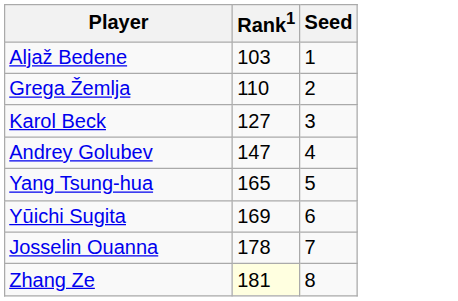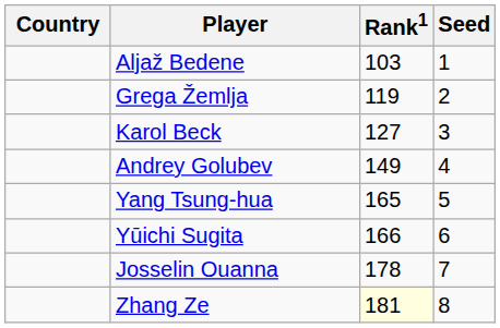+ column: Country
Grega Žemlja | Rank1: 110 -> 119
Andrey Golubev | Rank1: 147 -> 149
Yūichi Sugita | Rank1: 169 -> 166
